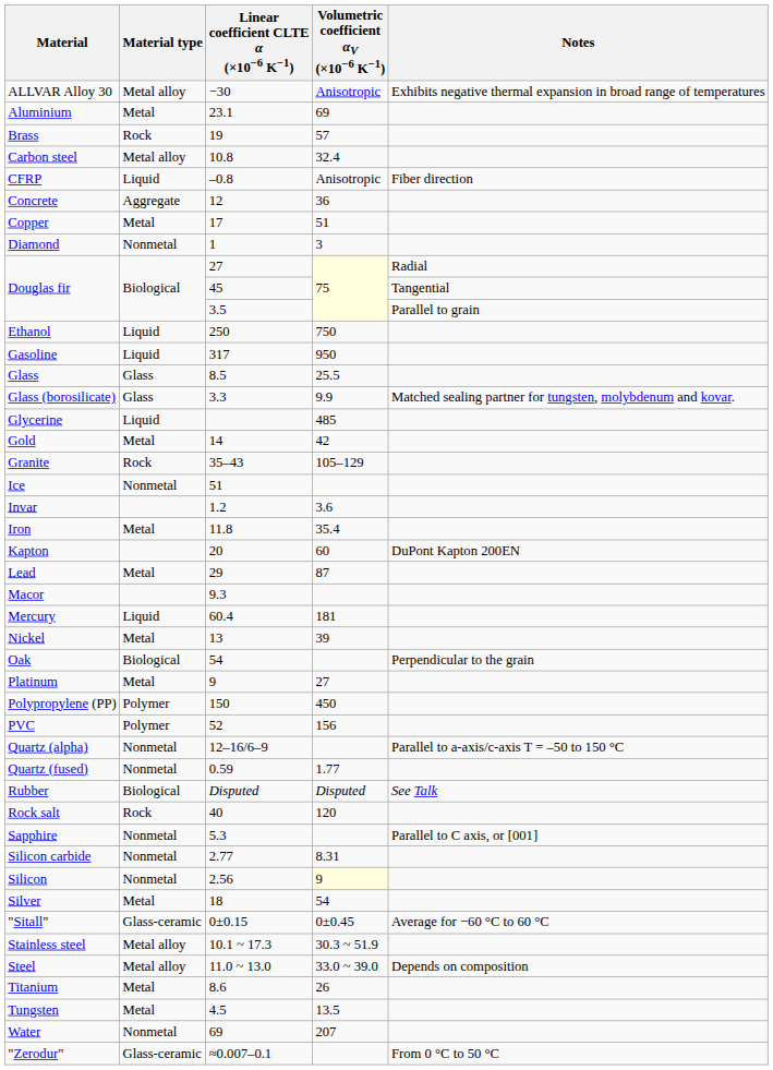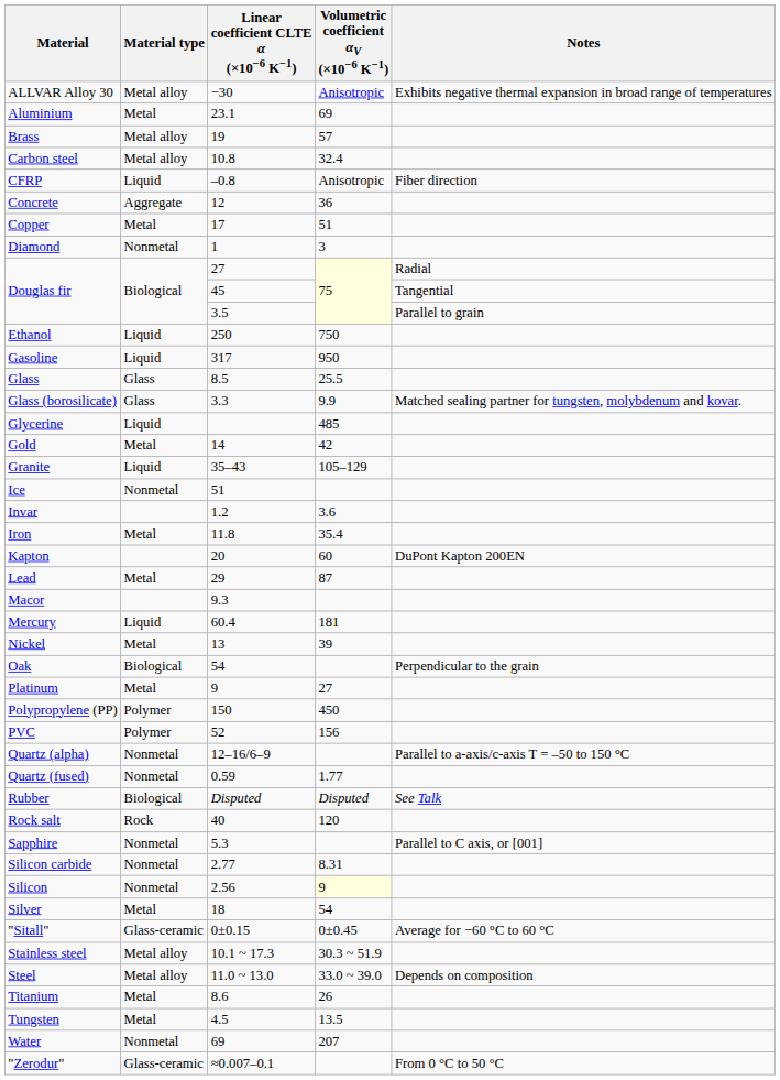Brass | Material type: Rock -> Metal alloy
Granite | Material type: Rock -> Liquid
